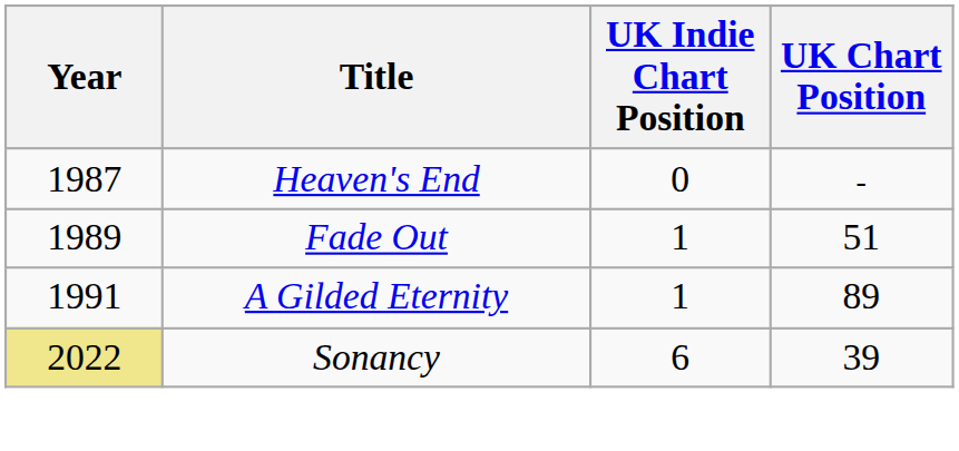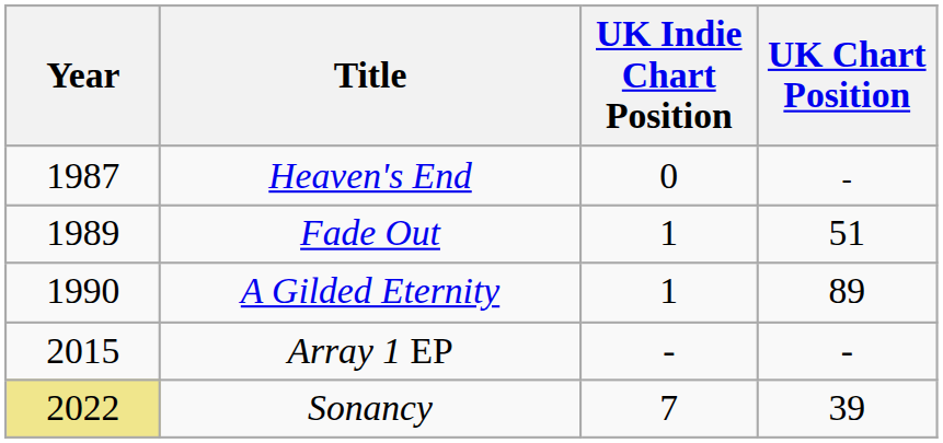A Gilded Eternity | Year: 1991 -> 1990
+ row: 2015 | Array 1 EP | - | -
Sonancy | UK Indie Chart Position: 6 -> 7
